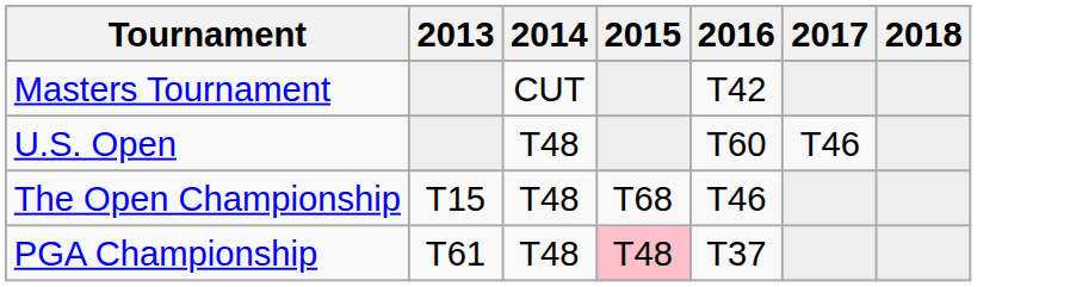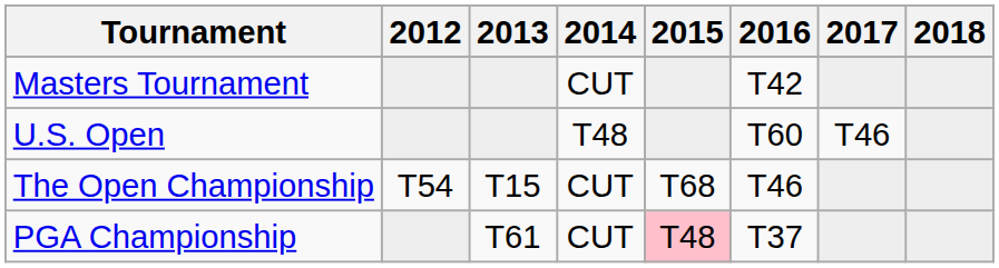+ column: 2012 | T54
The Open Championship | 2014: T48 -> CUT
PGA Championship | 2014: T48 -> CUT
